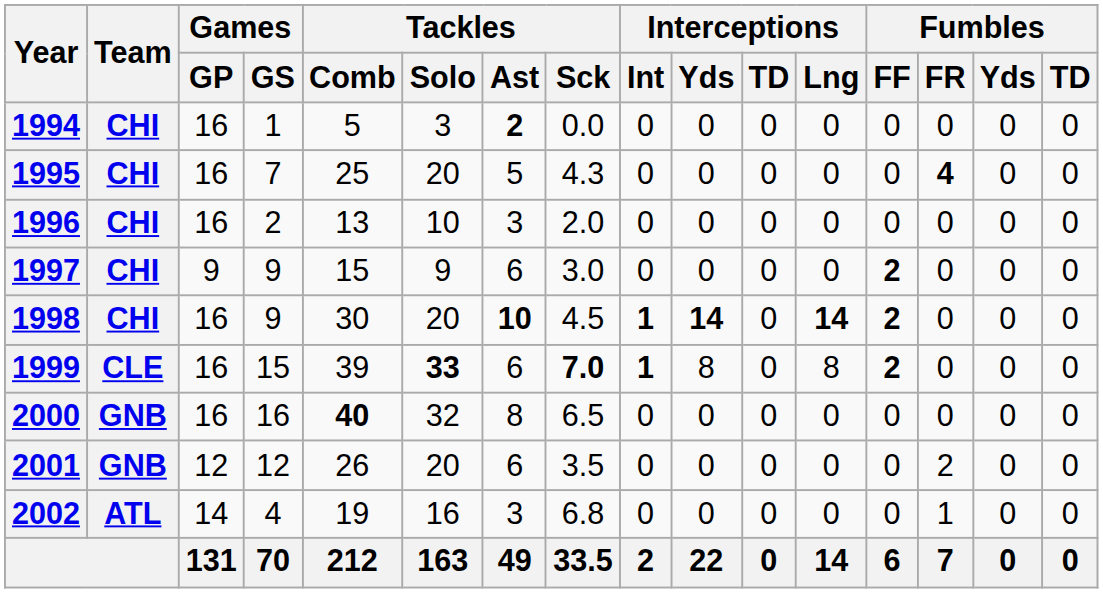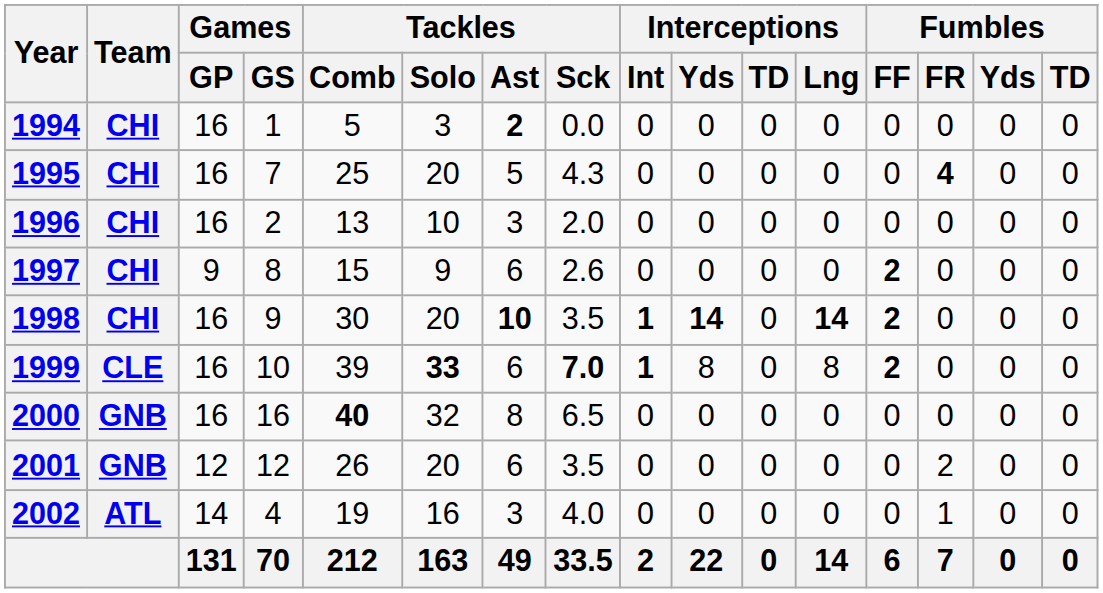1997 | Games / GS: 9 -> 8
1997 | Tackles / Sck: 3.0 -> 2.6
1998 | Tackles / Sck: 4.5 -> 3.5
1999 | Games / GS: 15 -> 10
2002 | Tackles / Sck: 6.8 -> 4.0
